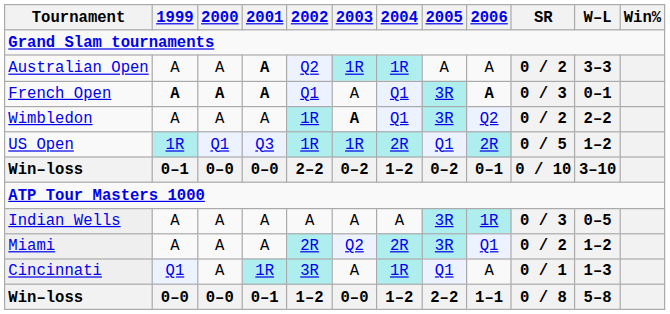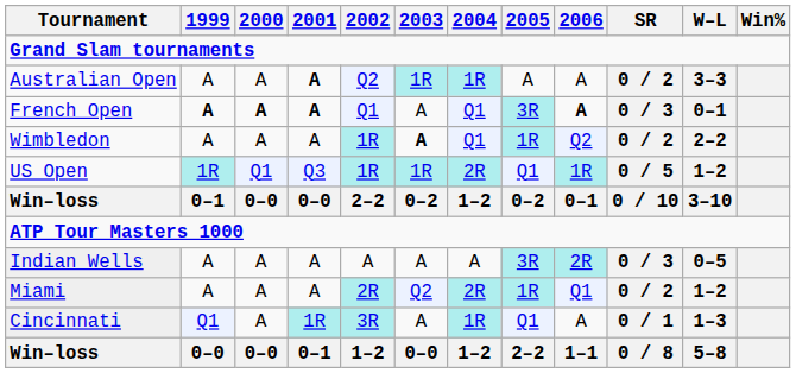Wimbledon | 2005: 3R -> 1R
US Open | 2006: 2R -> 1R
Indian Wells | 2006: 1R -> 2R
Miami | 2005: 3R -> 1R
